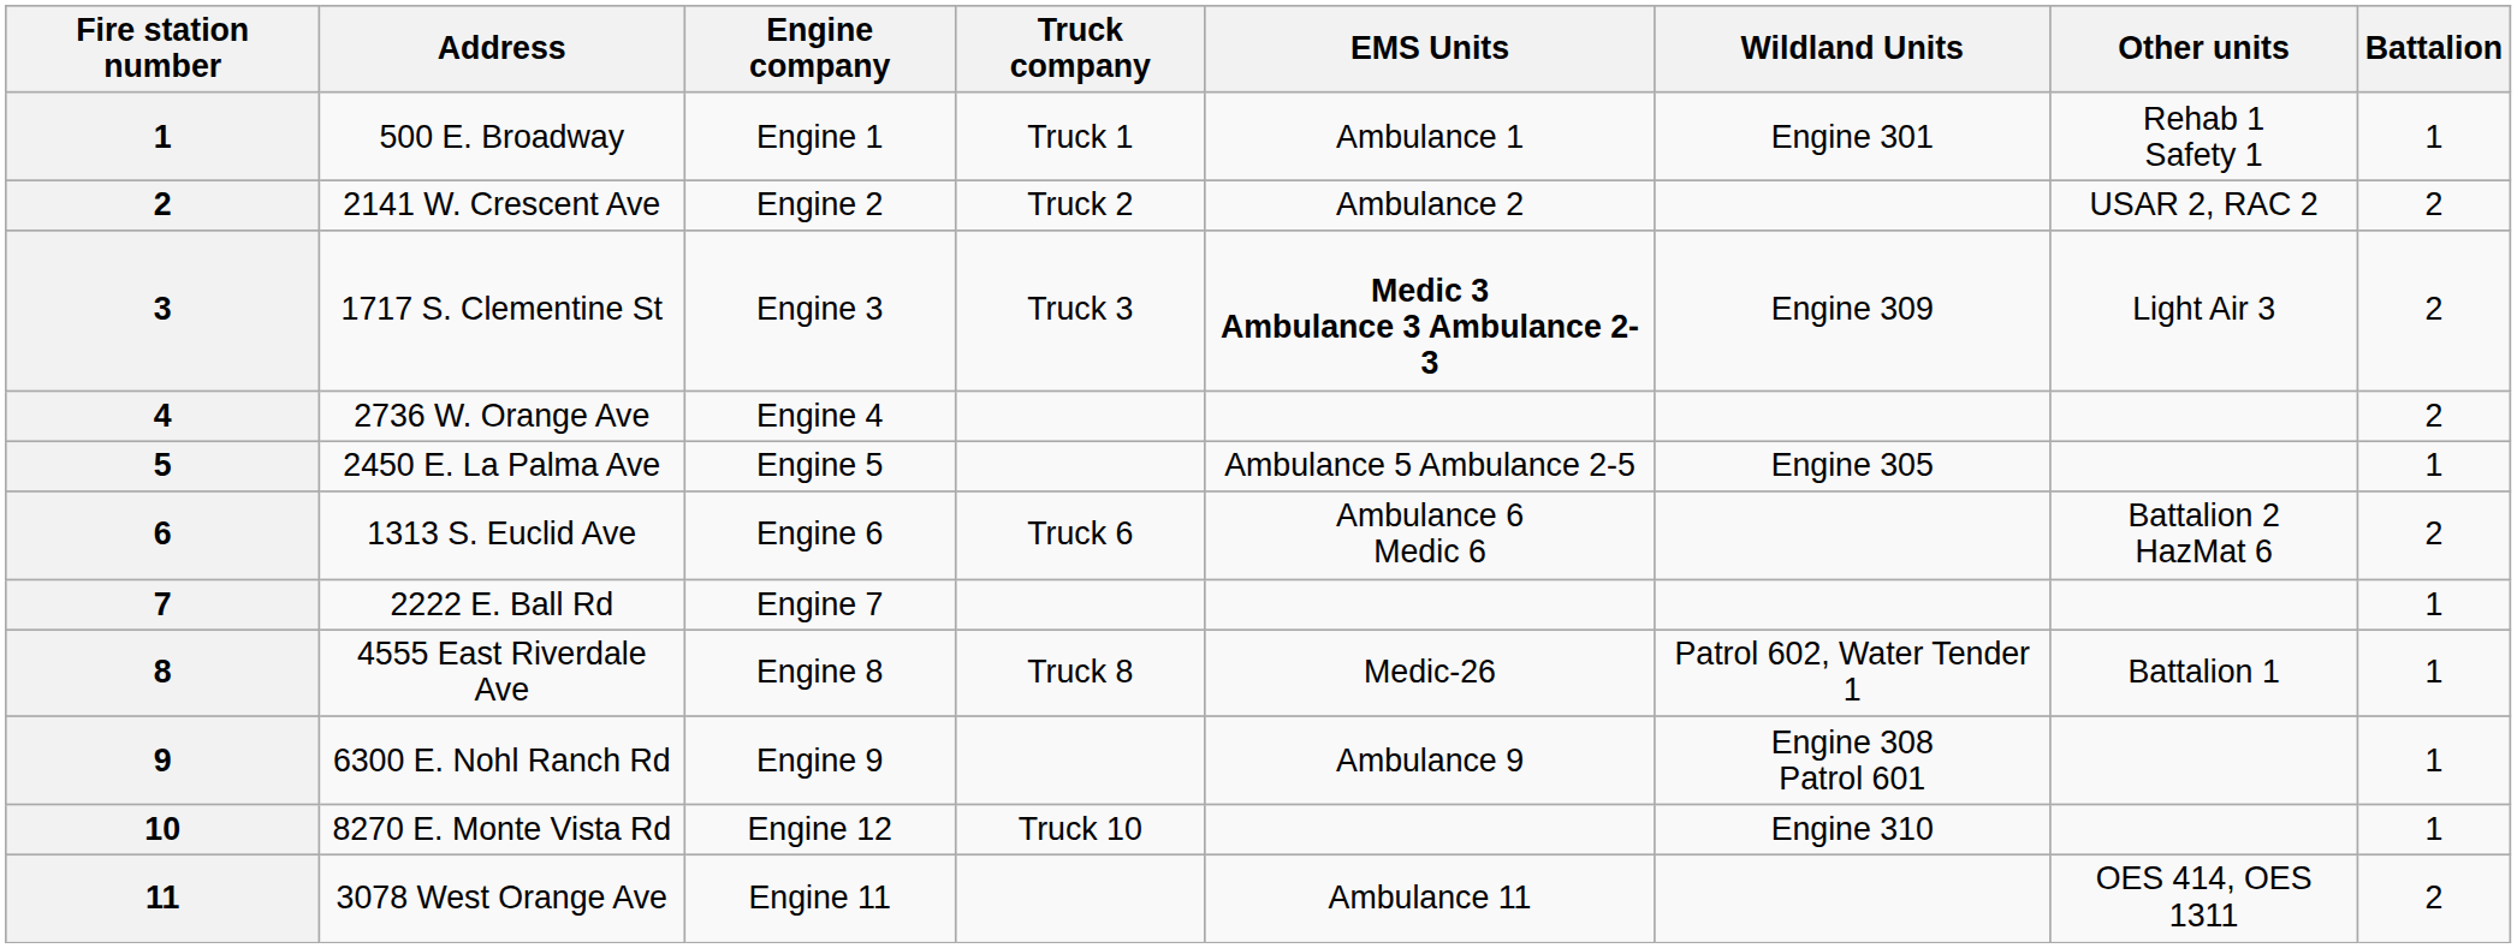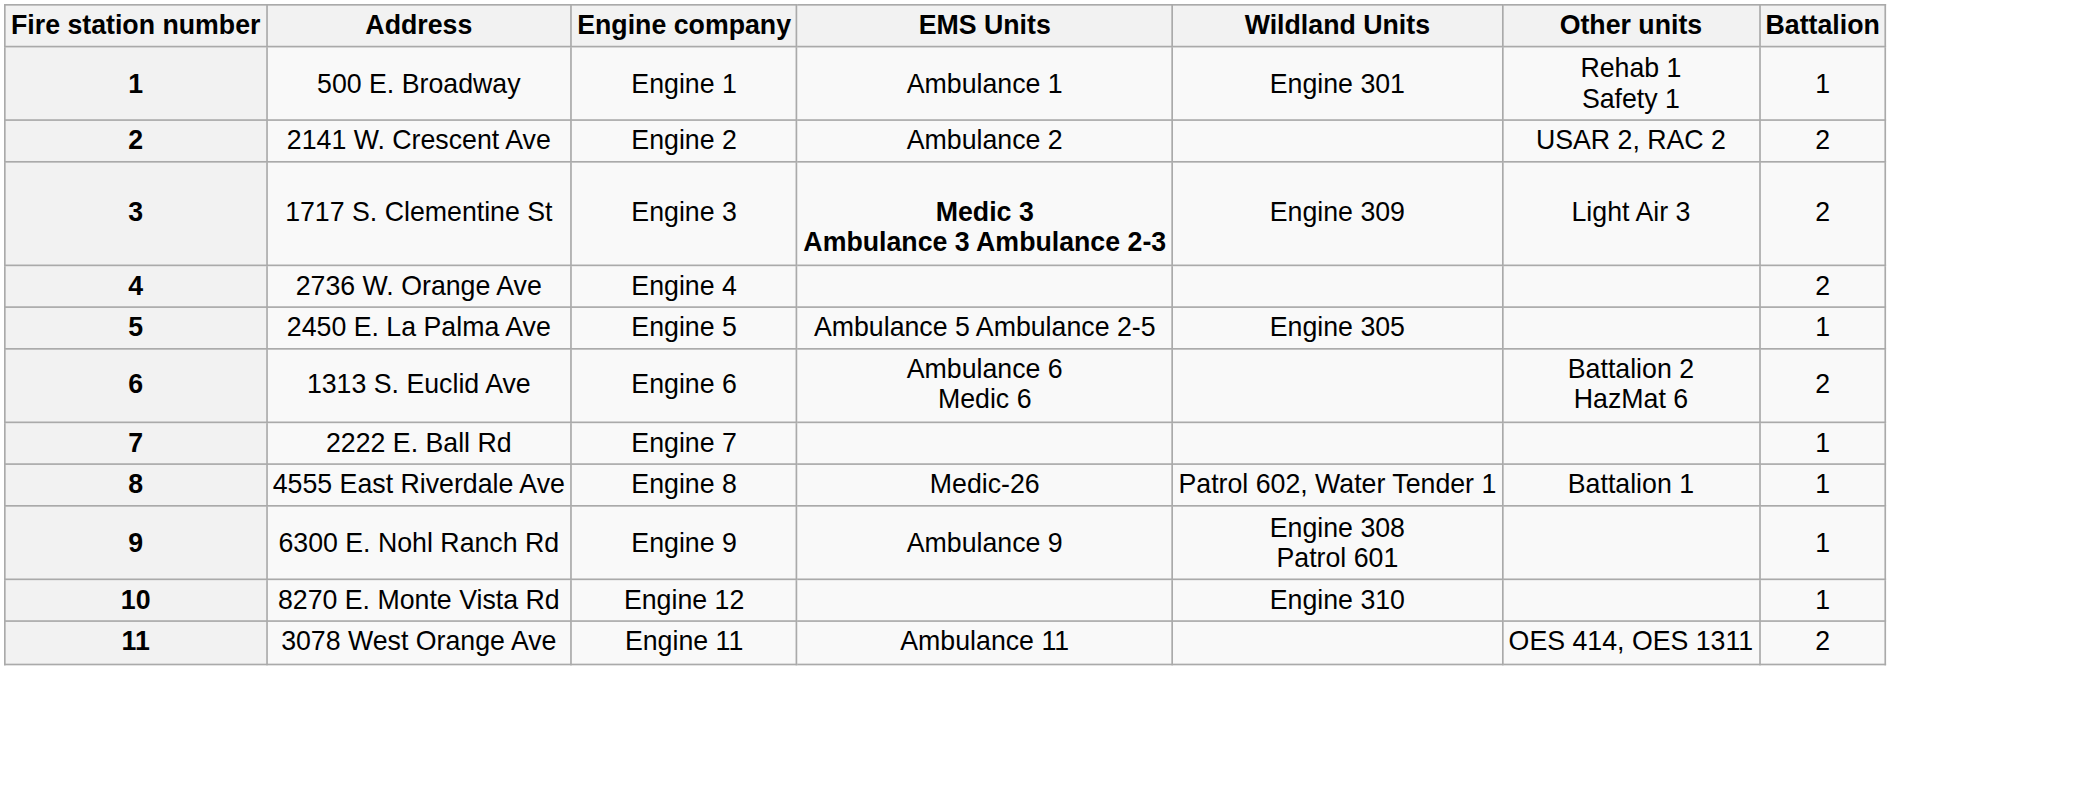- column: Truck company | Truck 1 | Truck 2 | Truck 3 | Truck 6 | Truck 8 | Truck 10
